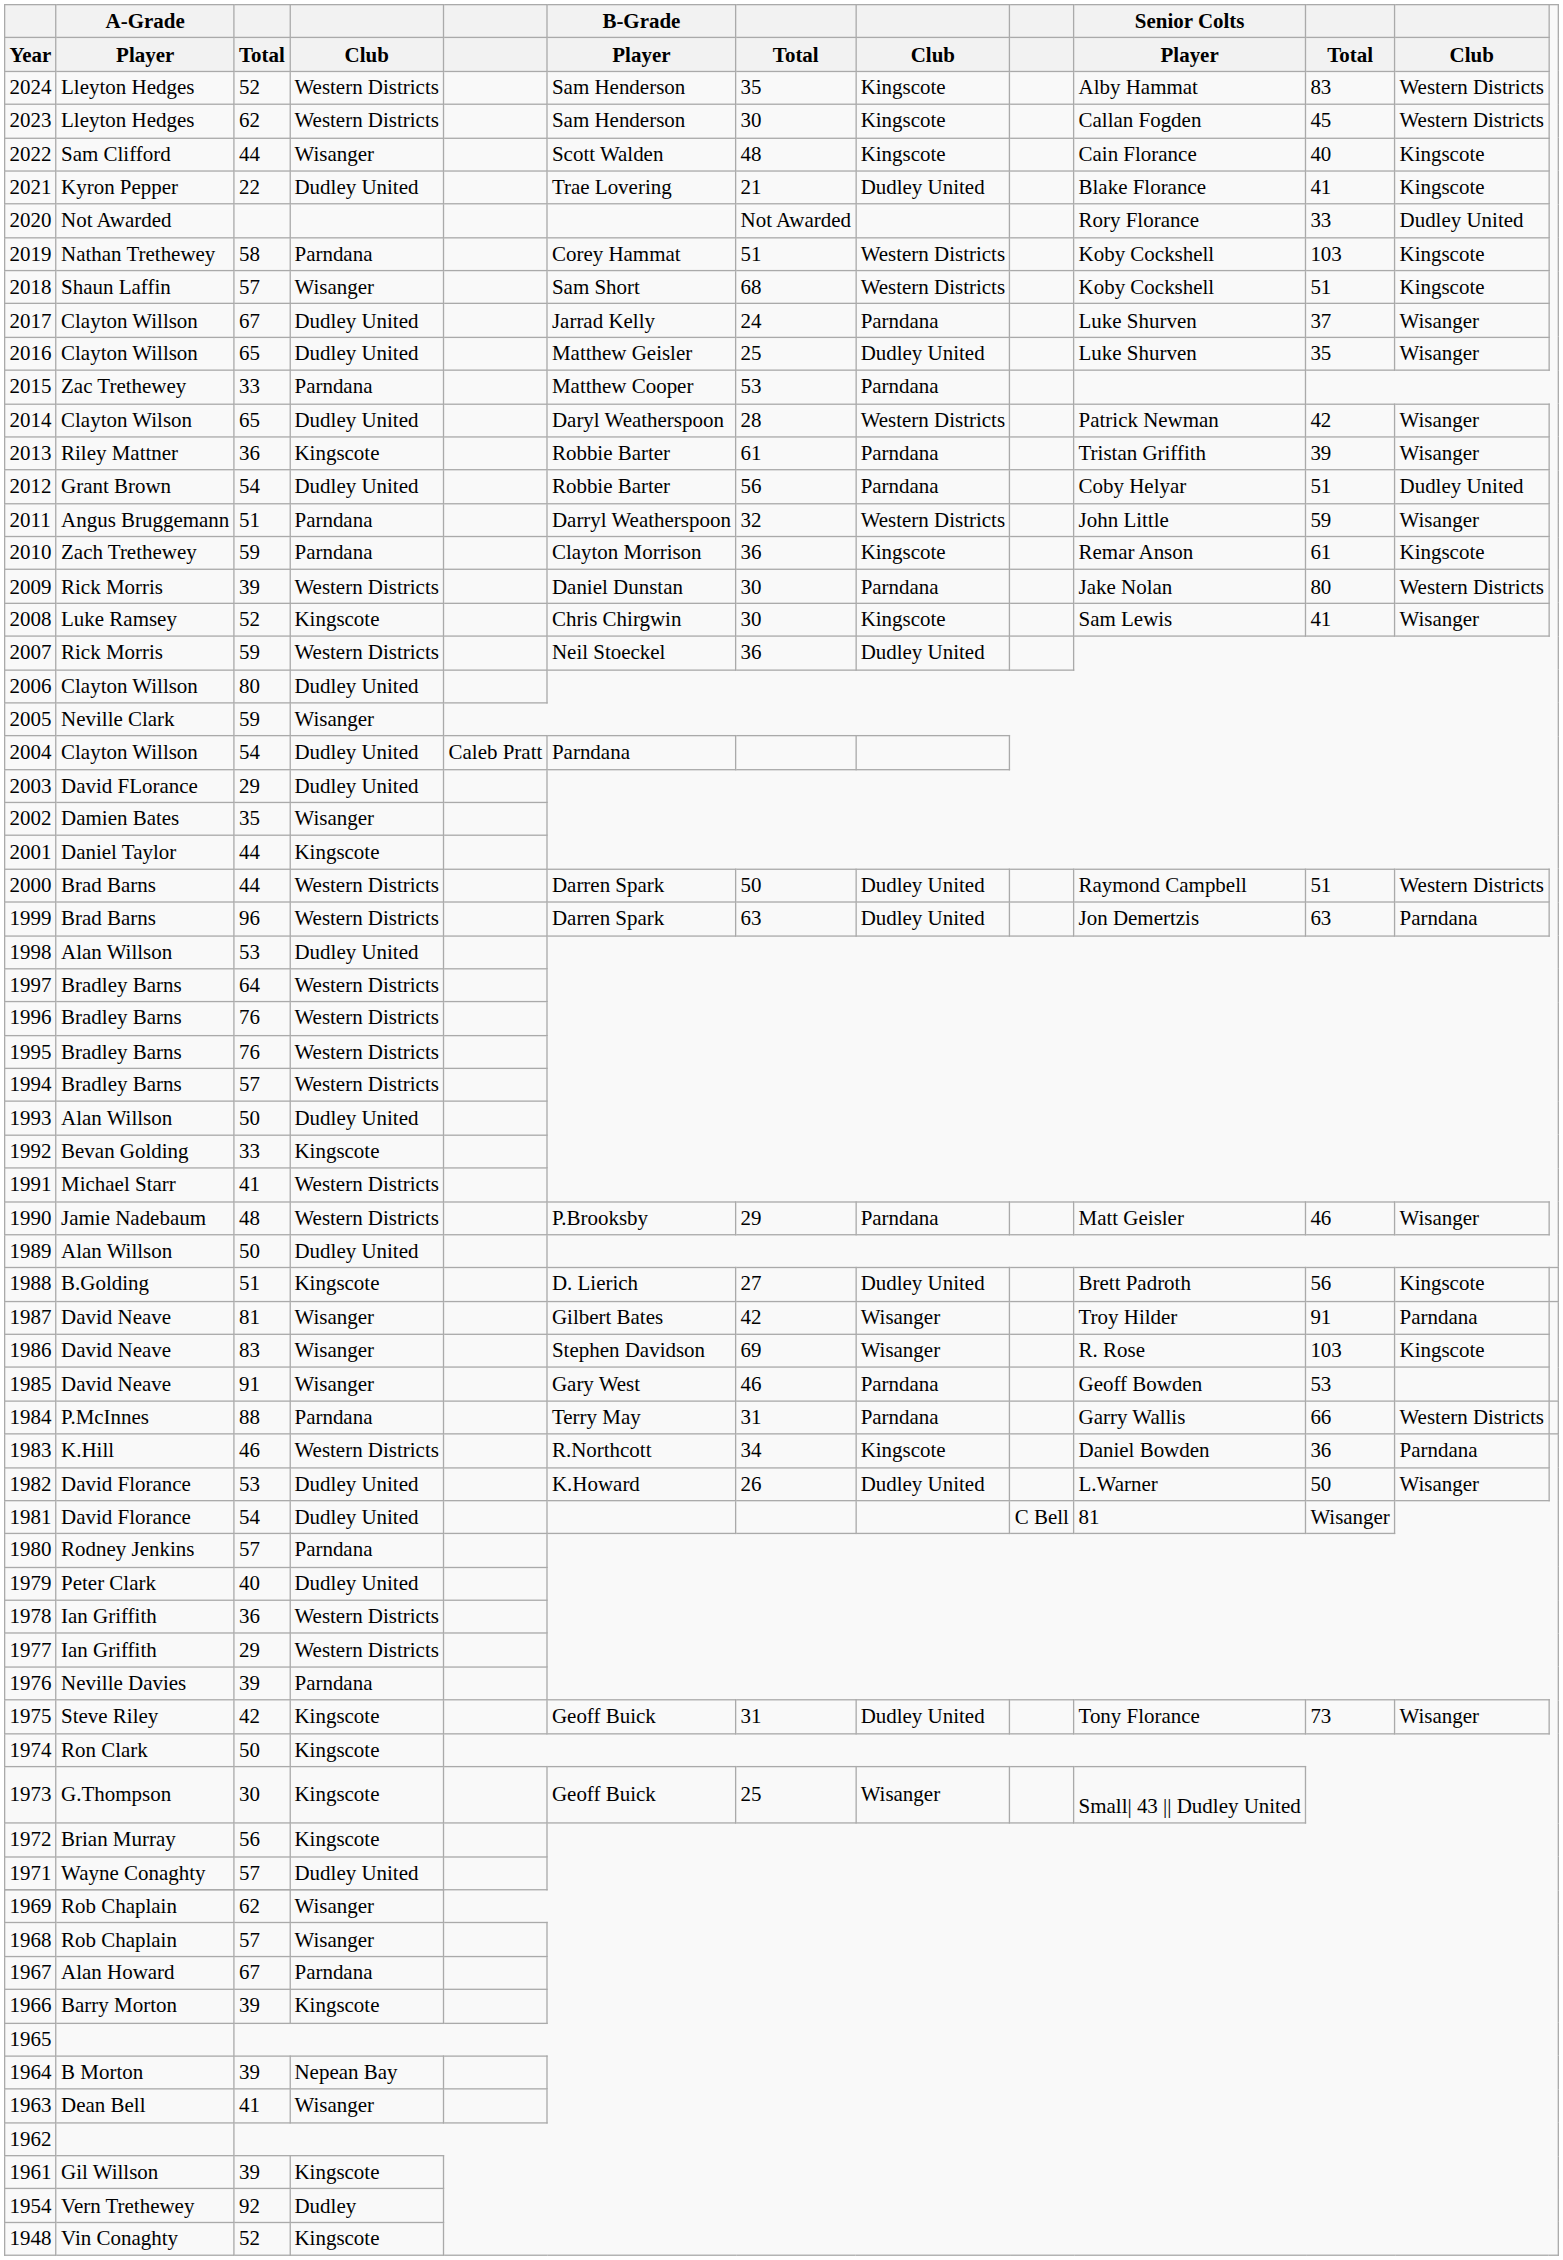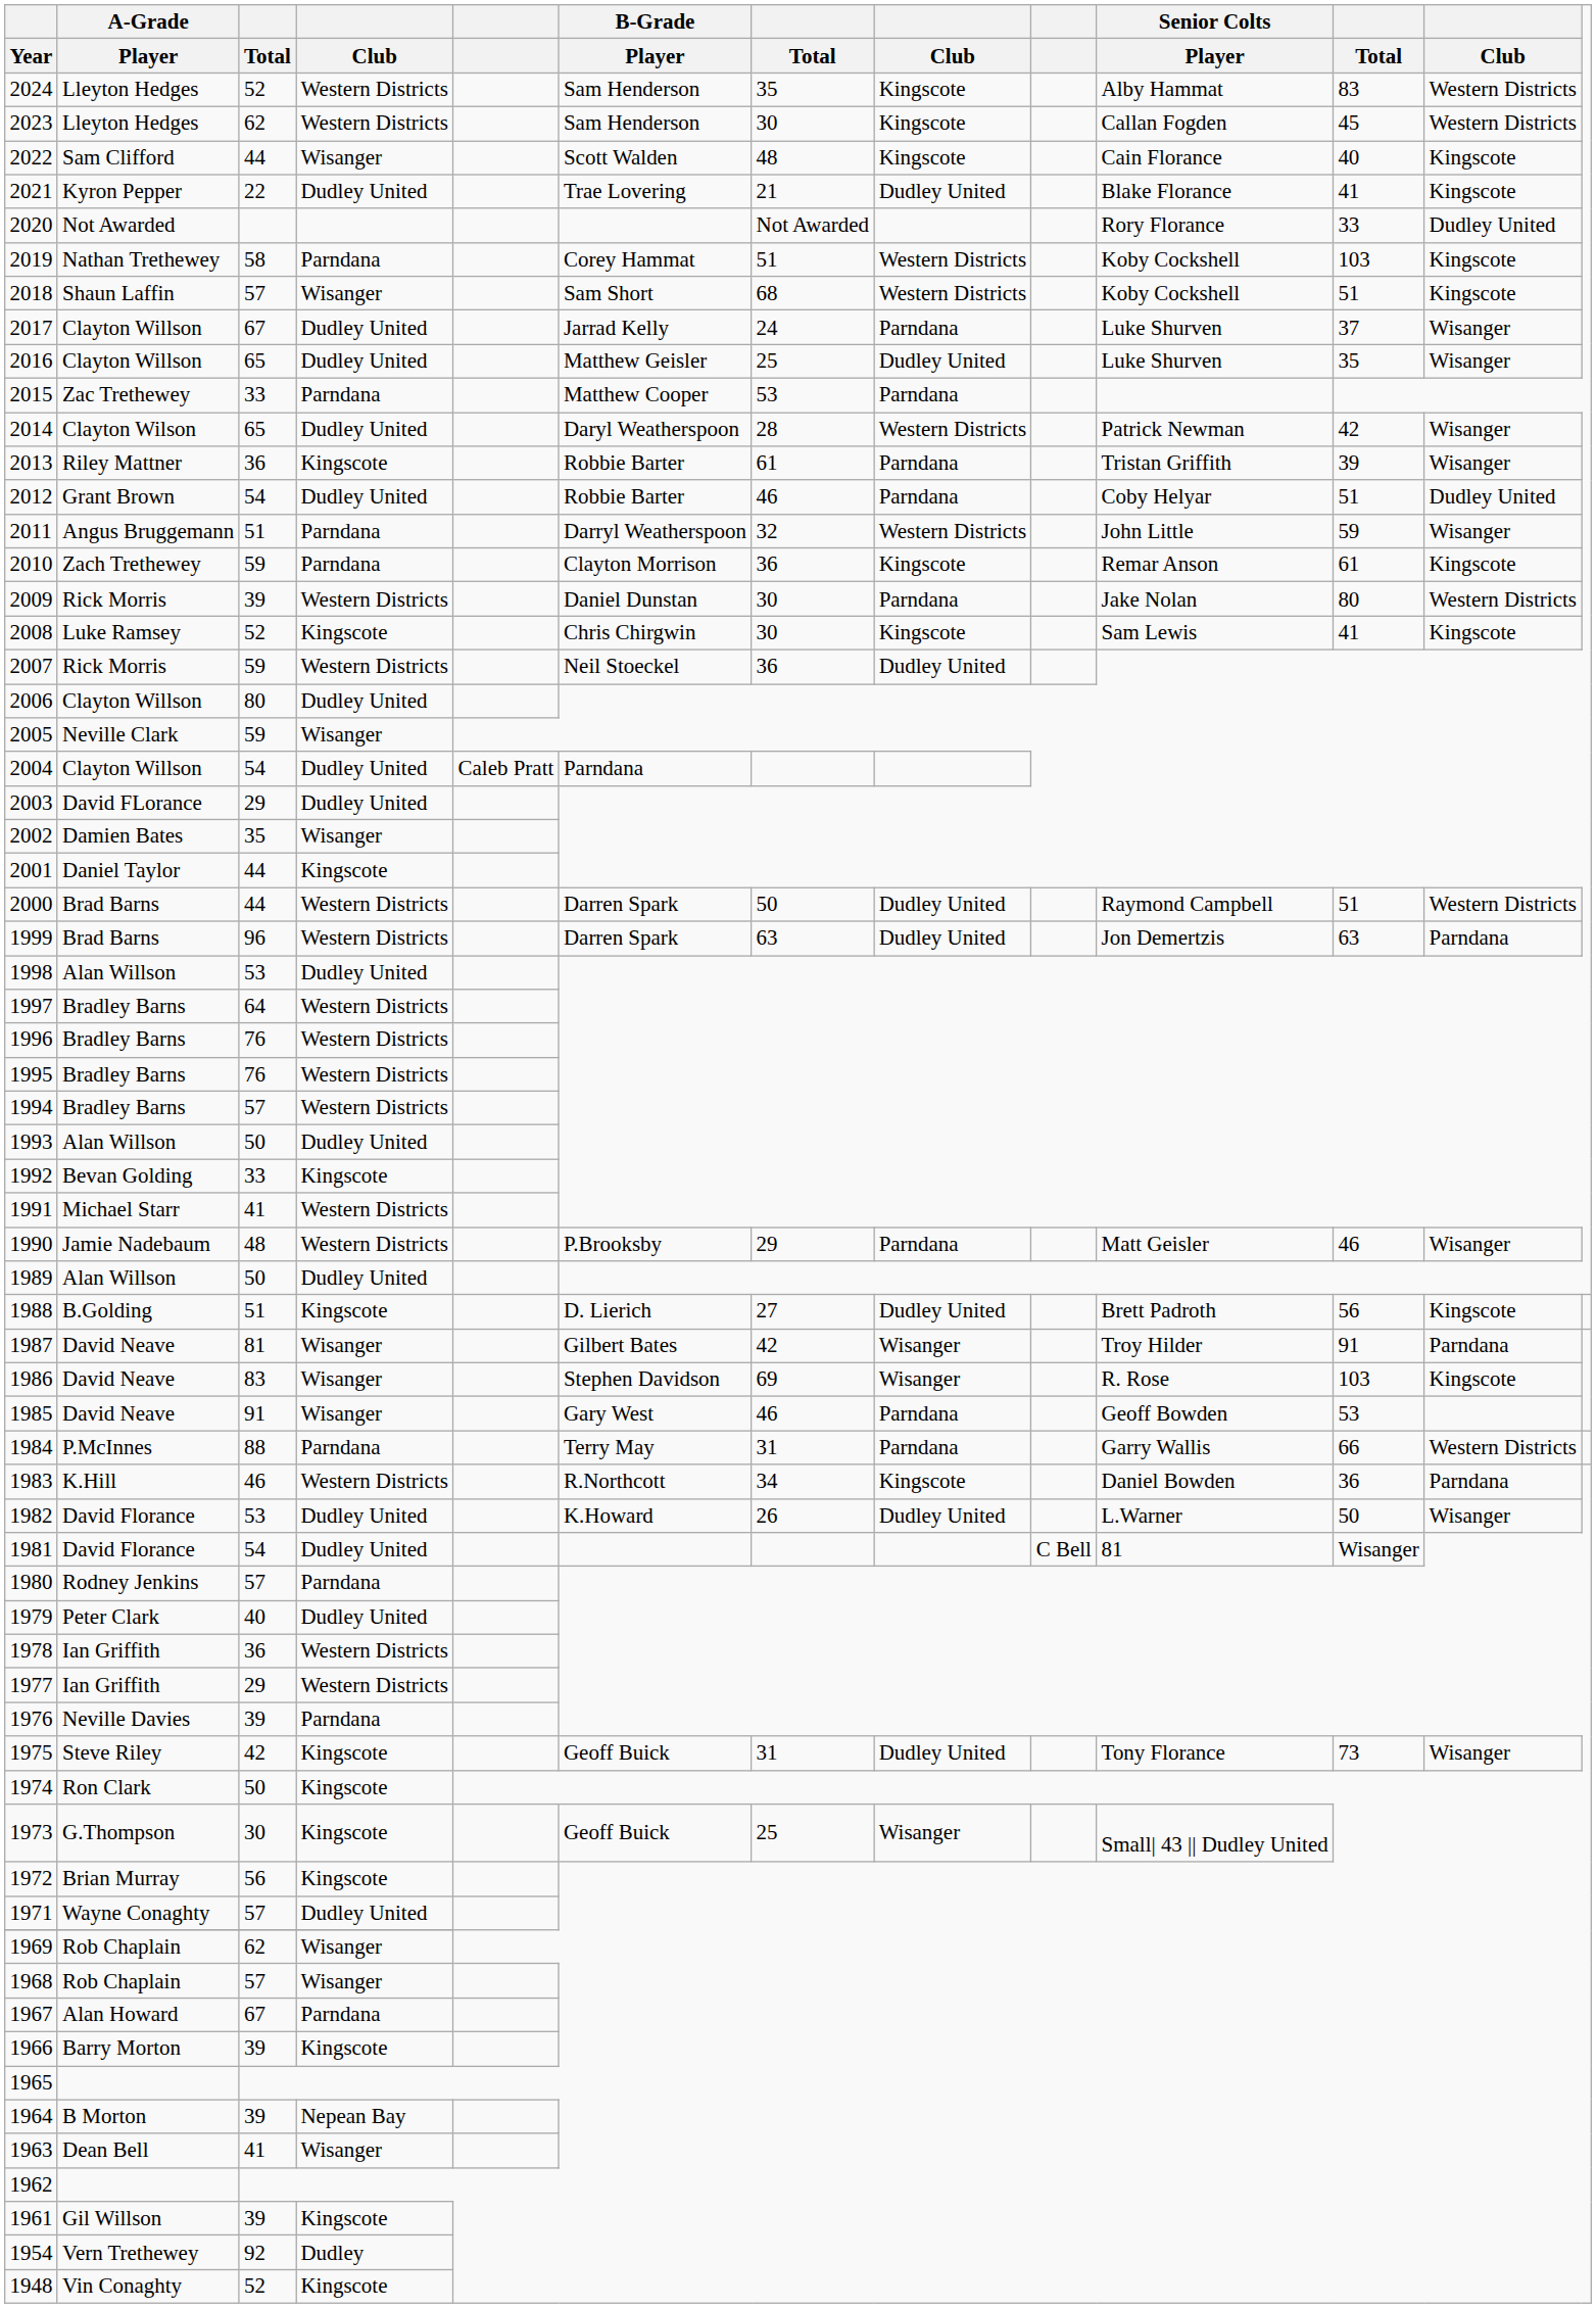2012 | column 7: 56 -> 46
2008 | column 12: Wisanger -> Kingscote
